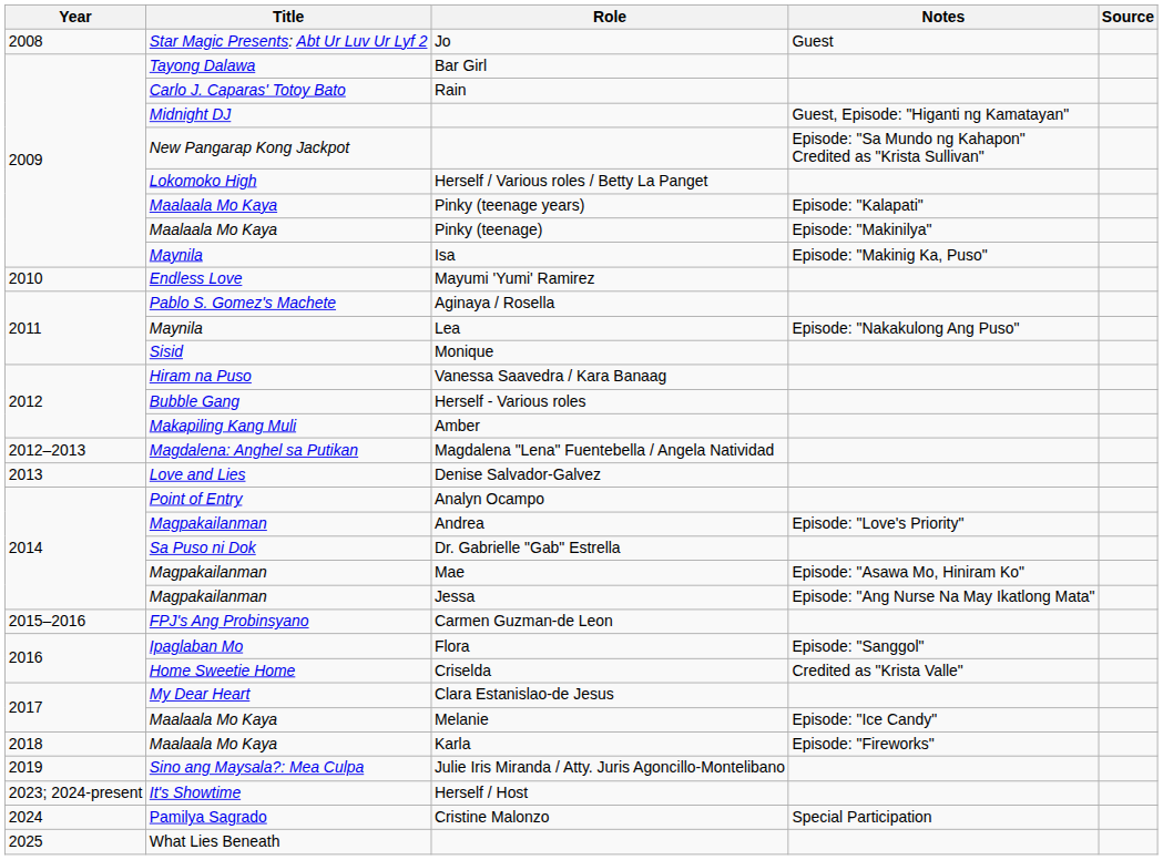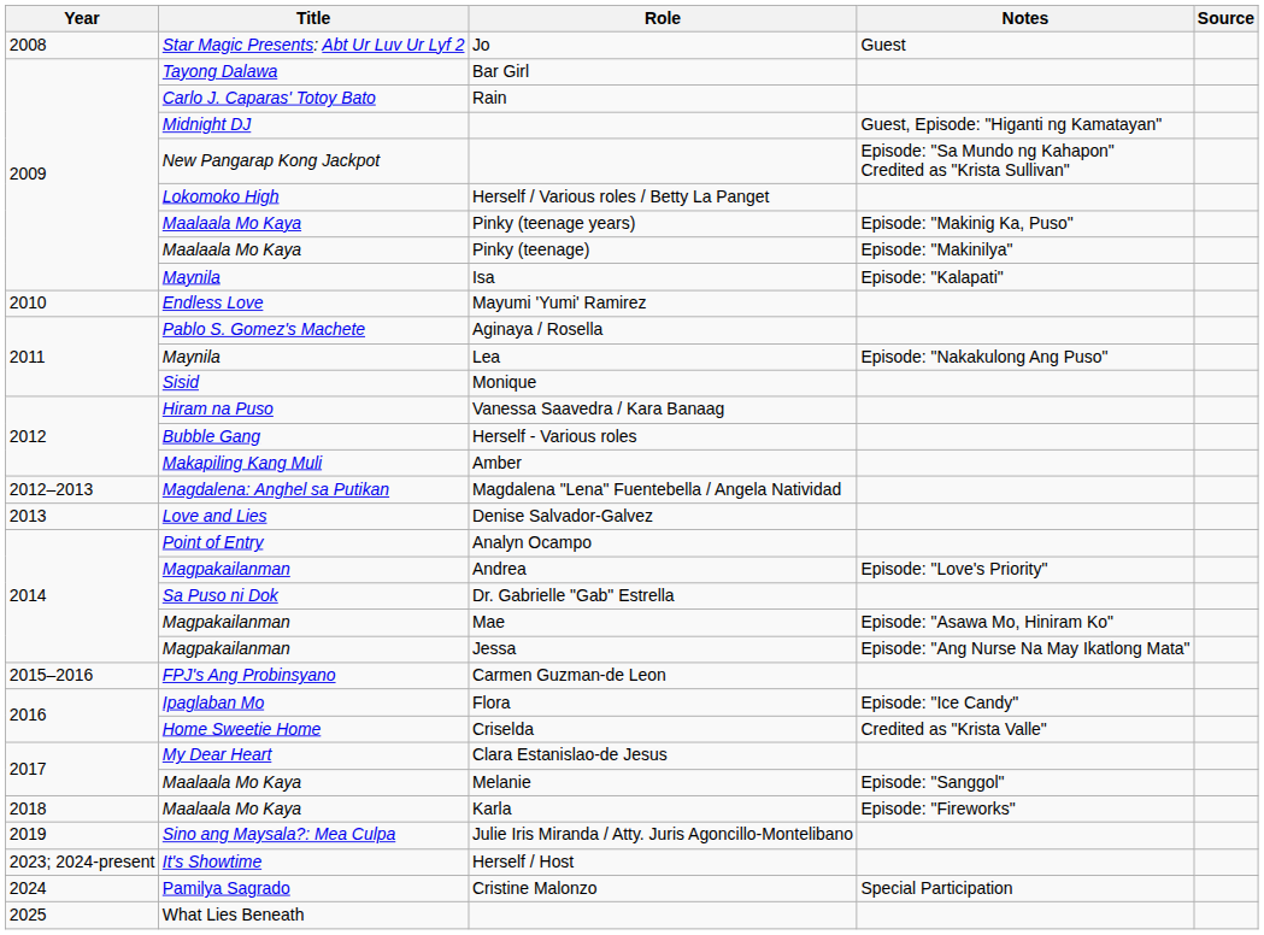Pinky (teenage years) | Notes: Episode: "Kalapati" -> Episode: "Makinig Ka, Puso"
Isa | Notes: Episode: "Makinig Ka, Puso" -> Episode: "Kalapati"
Flora | Notes: Episode: "Sanggol" -> Episode: "Ice Candy"
Melanie | Notes: Episode: "Ice Candy" -> Episode: "Sanggol"
